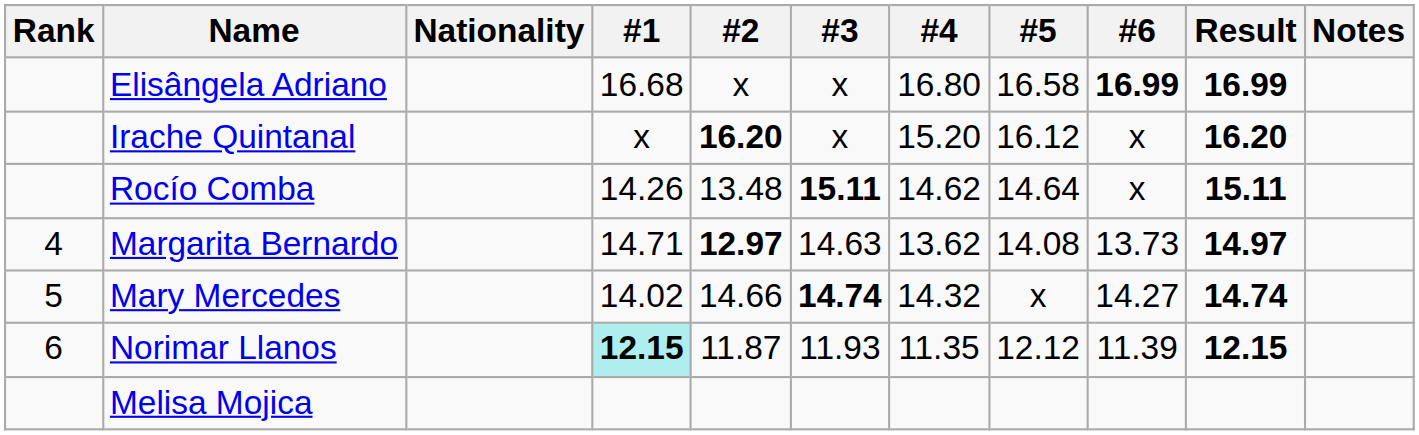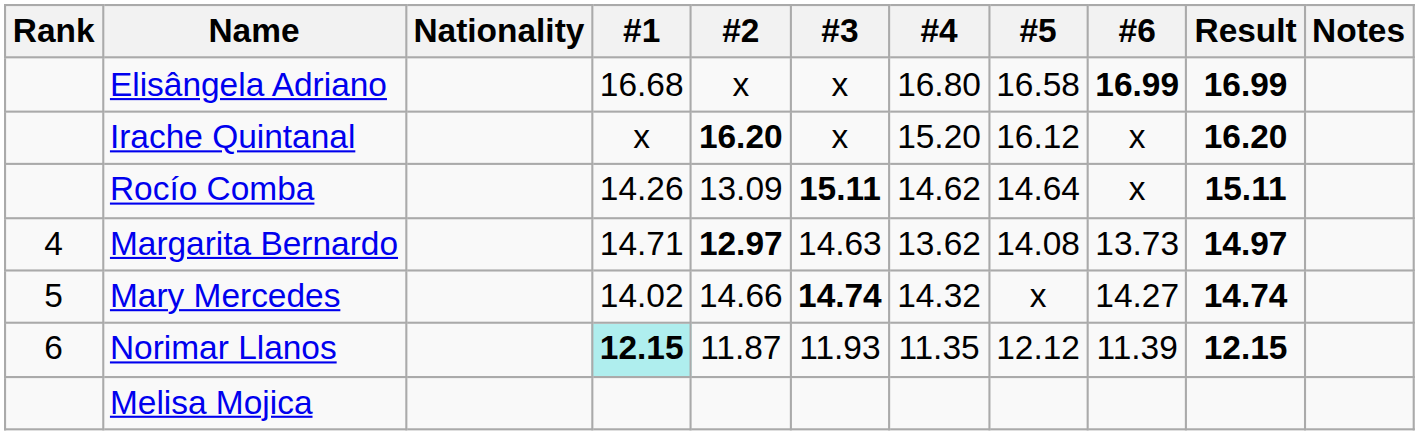Rocío Comba | #2: 13.48 -> 13.09
